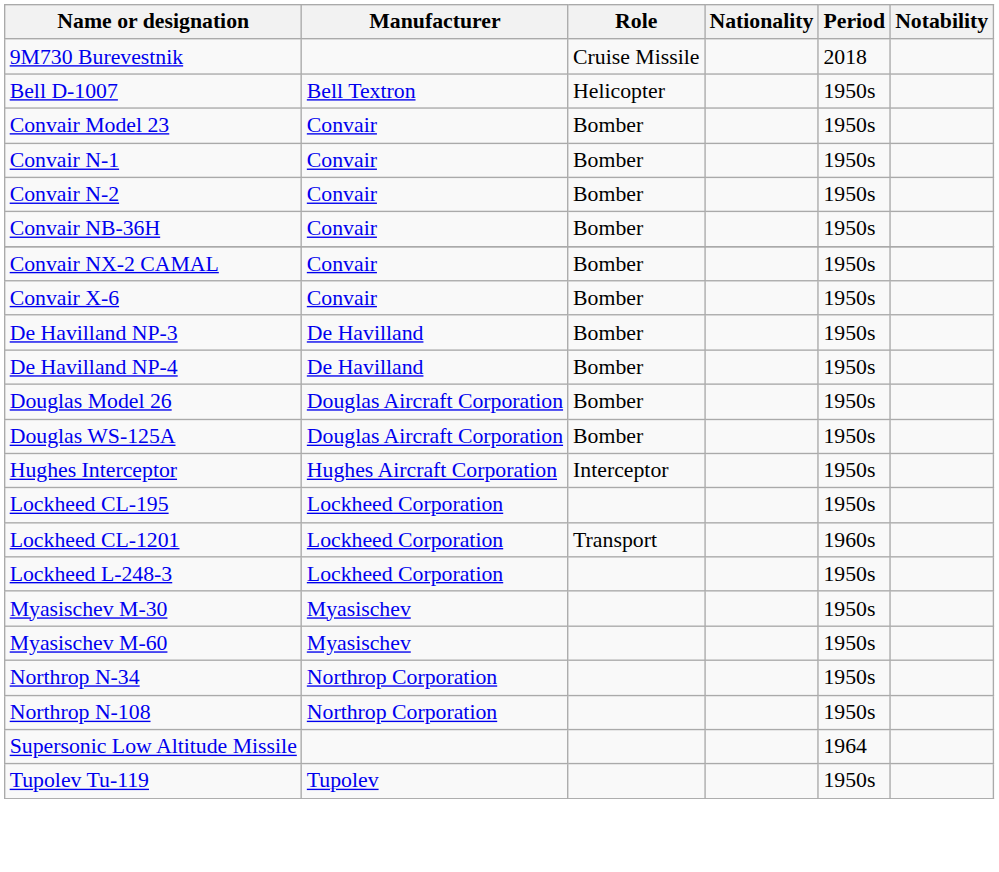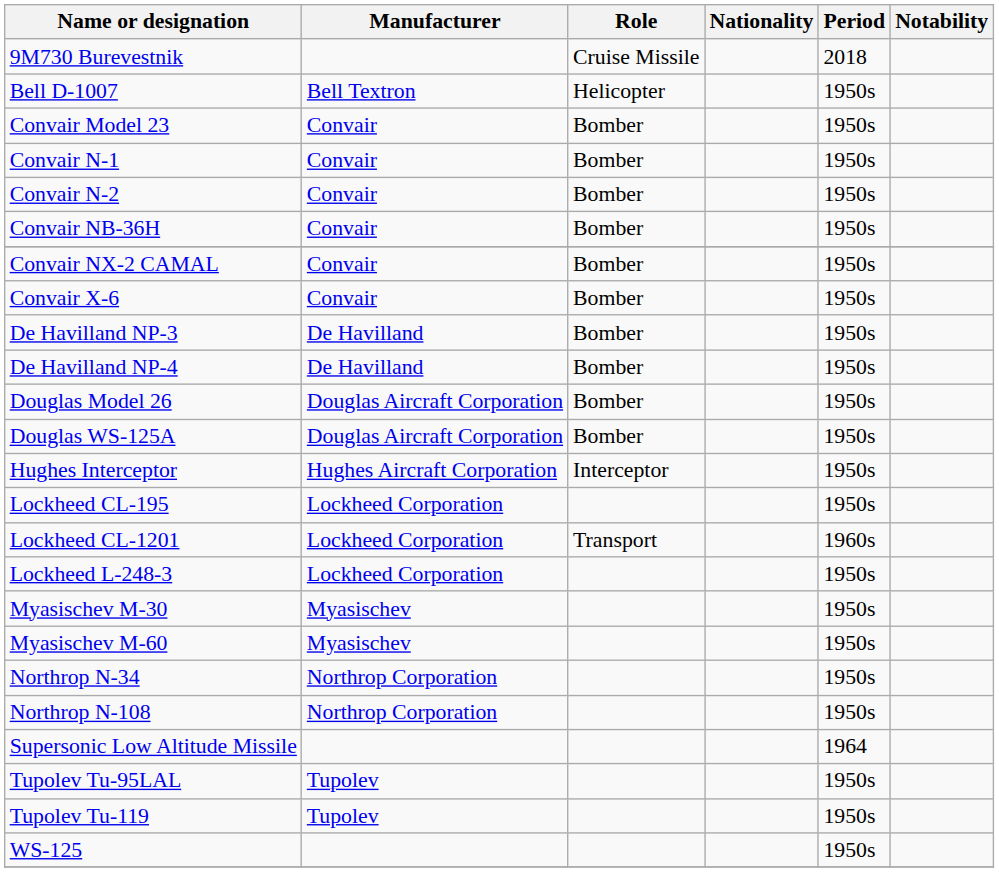+ row: Tupolev Tu-95LAL | Tupolev | 1950s
+ row: WS-125 | 1950s
